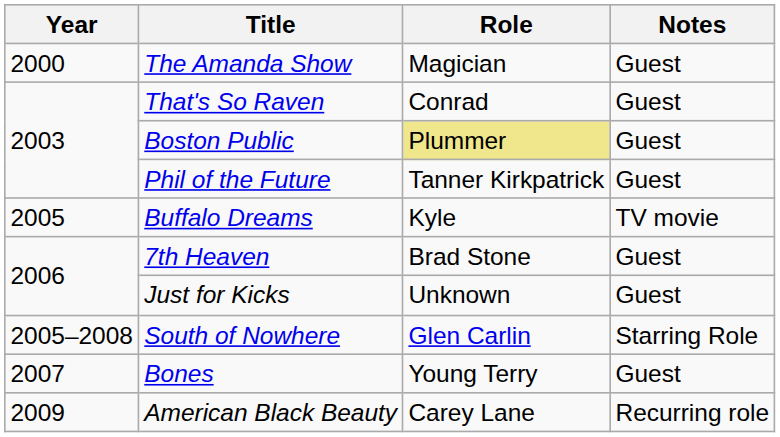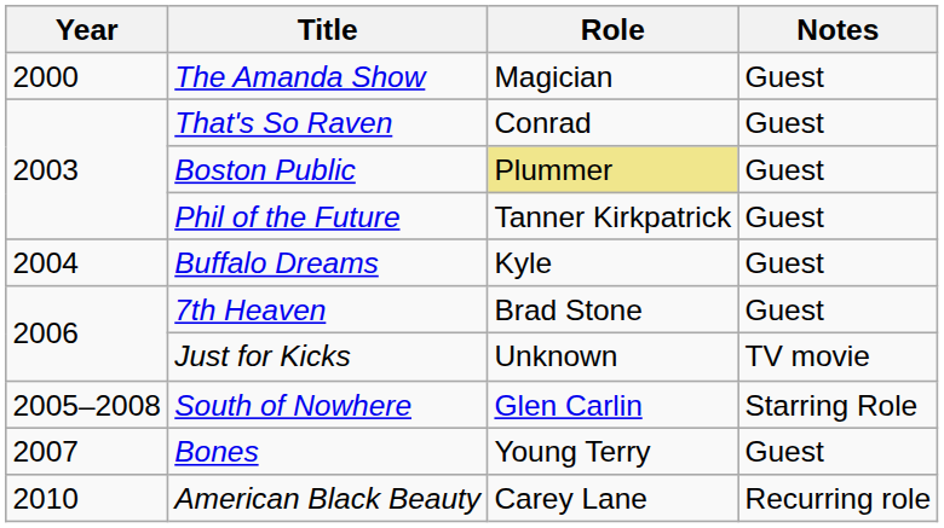Buffalo Dreams | Year: 2005 -> 2004
Buffalo Dreams | Notes: TV movie -> Guest
Just for Kicks | Notes: Guest -> TV movie
American Black Beauty | Year: 2009 -> 2010
